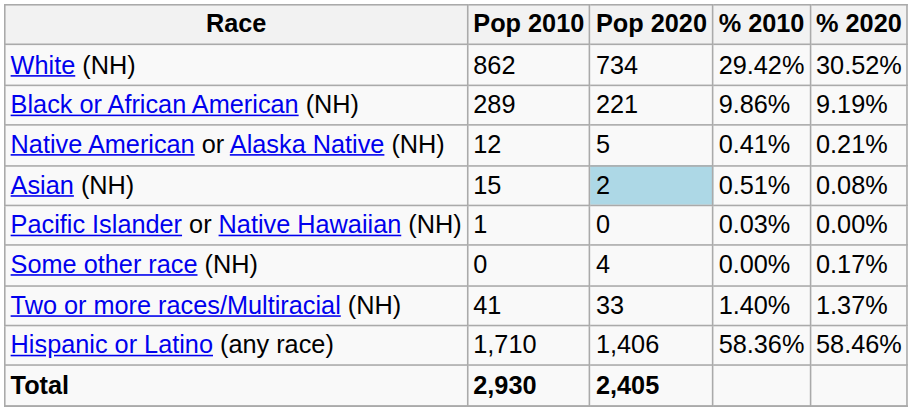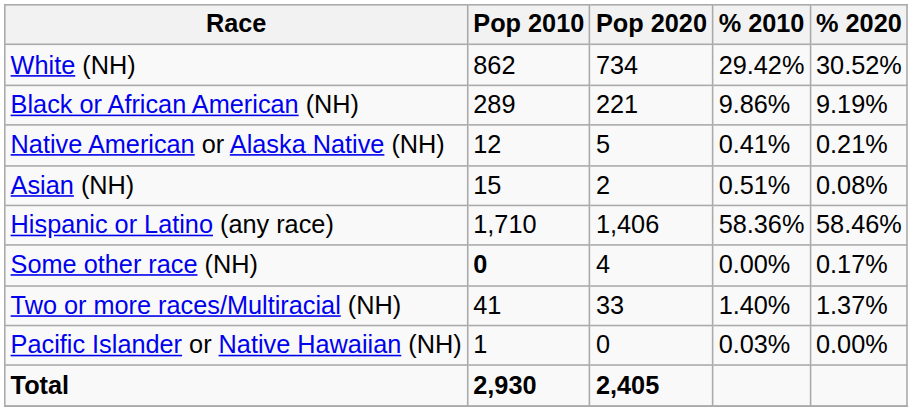Asian (NH) | Pop 2020: lightblue background -> no background
rows swapped: Pacific Islander or Native Hawaiian (NH) <-> Hispanic or Latino (any race)
Some other race (NH) | Pop 2010: normal -> bold
